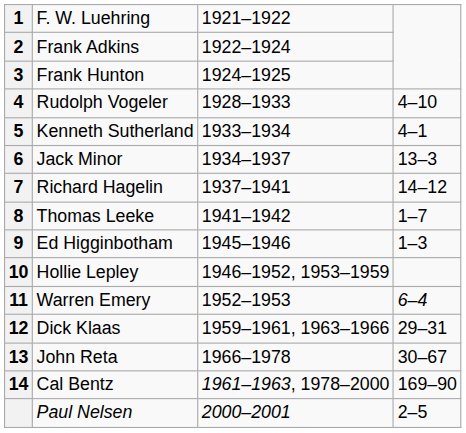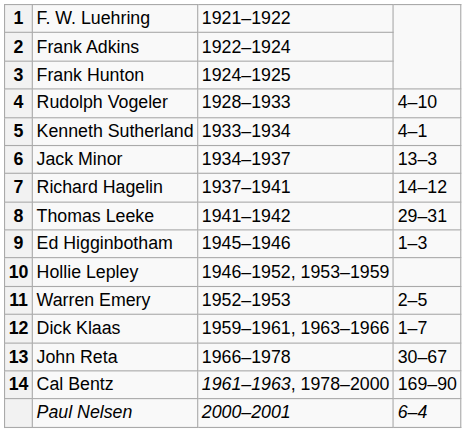Thomas Leeke | column 4: 1–7 -> 29–31
Warren Emery | column 4: 6–4 -> 2–5
Dick Klaas | column 4: 29–31 -> 1–7
Paul Nelsen | column 4: 2–5 -> 6–4
